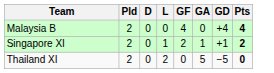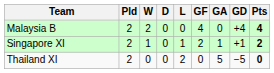+ column: W | 2 | 1 | 0
